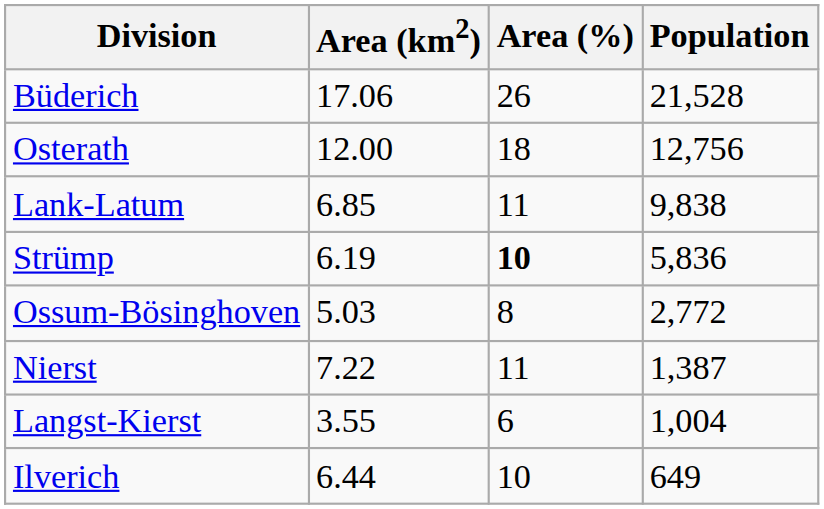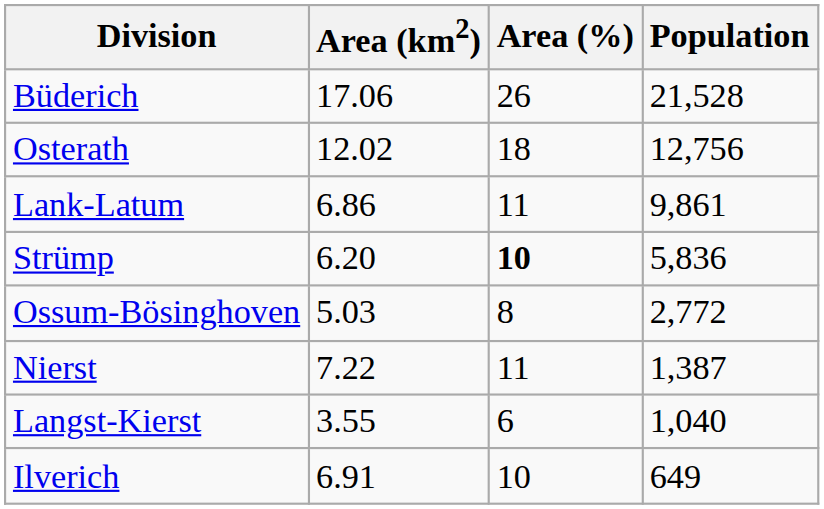Osterath | Area (km2): 12.00 -> 12.02
Lank-Latum | Area (km2): 6.85 -> 6.86
Lank-Latum | Population: 9,838 -> 9,861
Strümp | Area (km2): 6.19 -> 6.20
Langst-Kierst | Population: 1,004 -> 1,040
Ilverich | Area (km2): 6.44 -> 6.91
